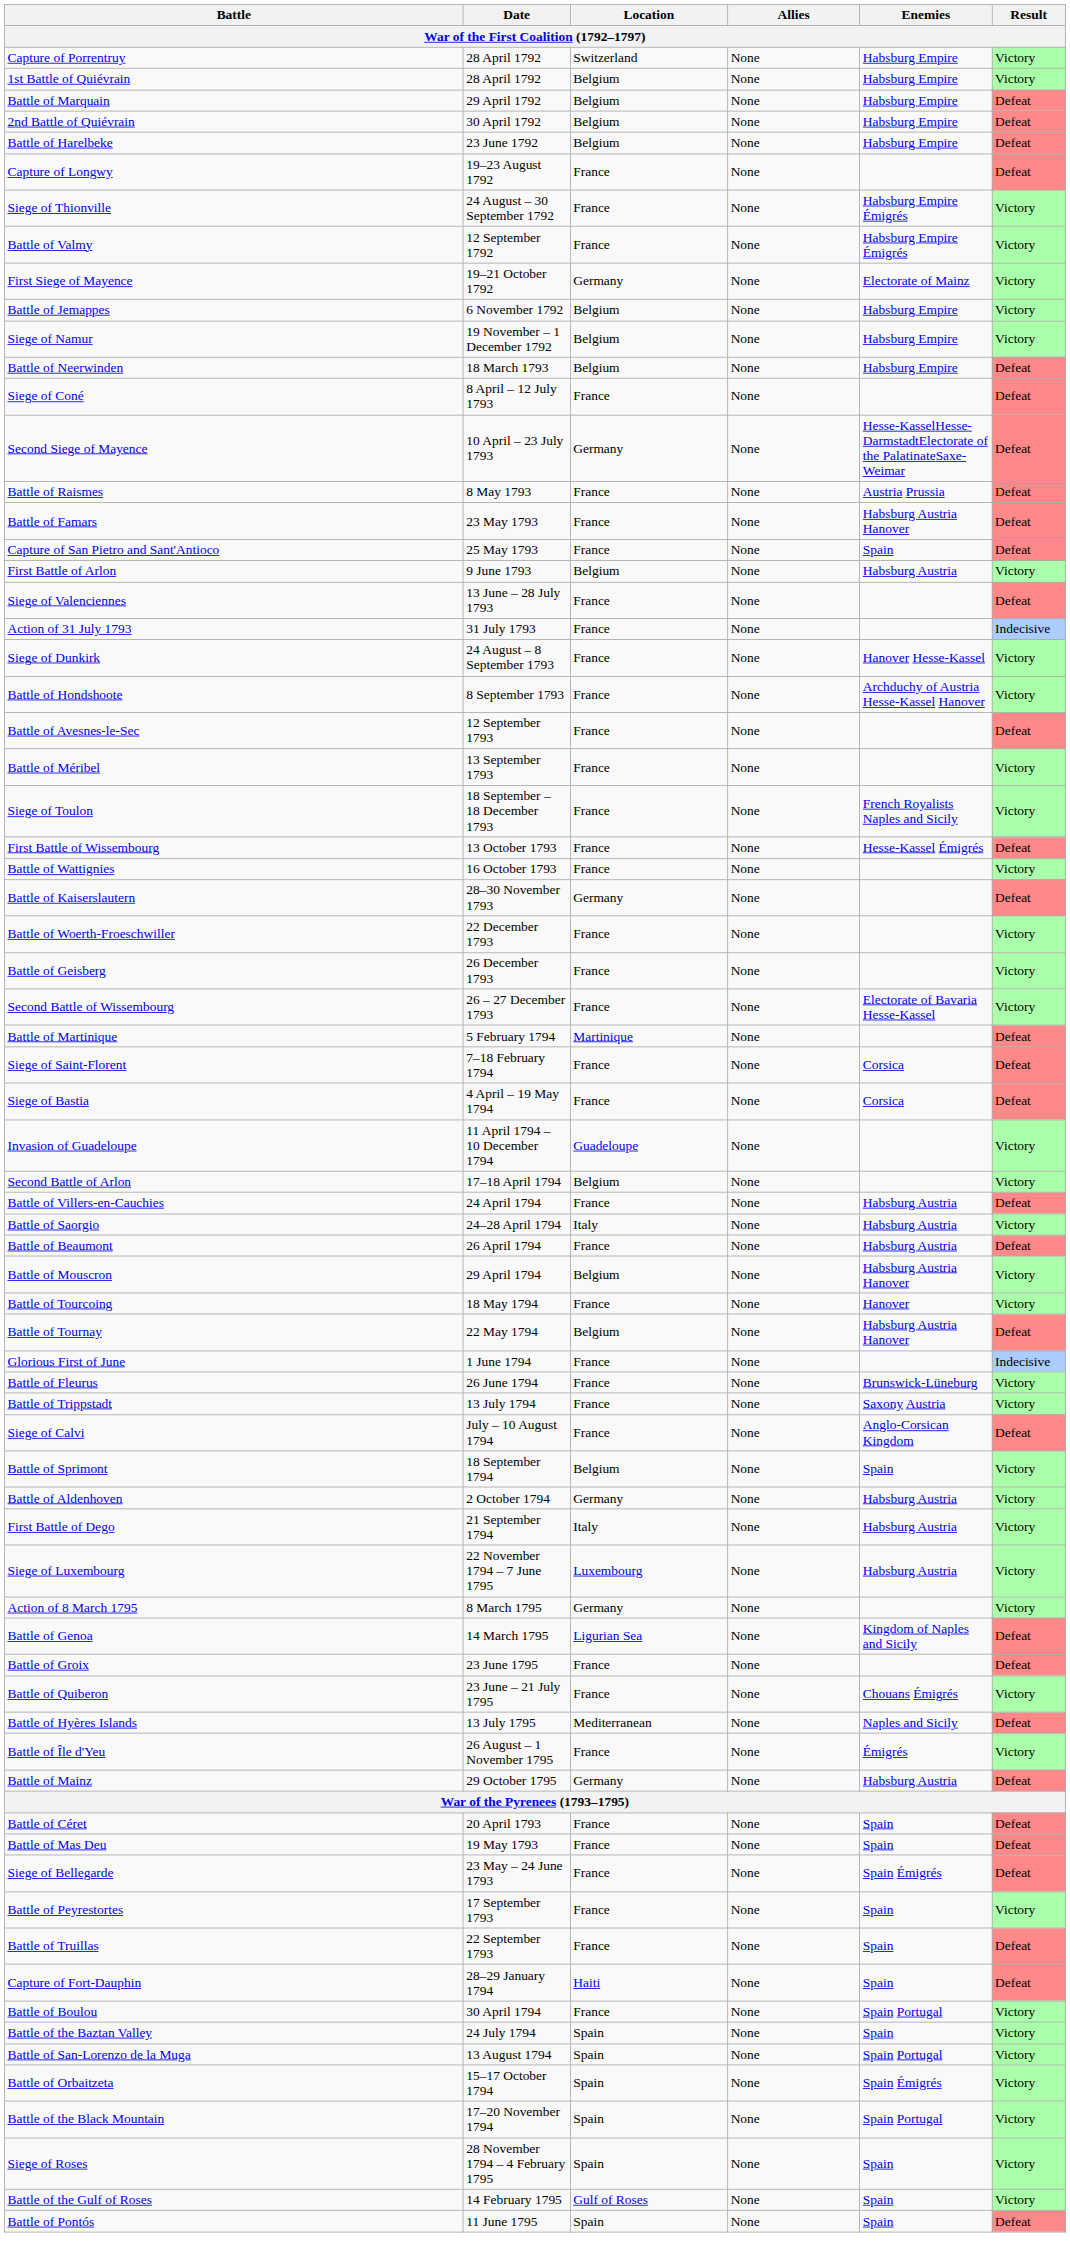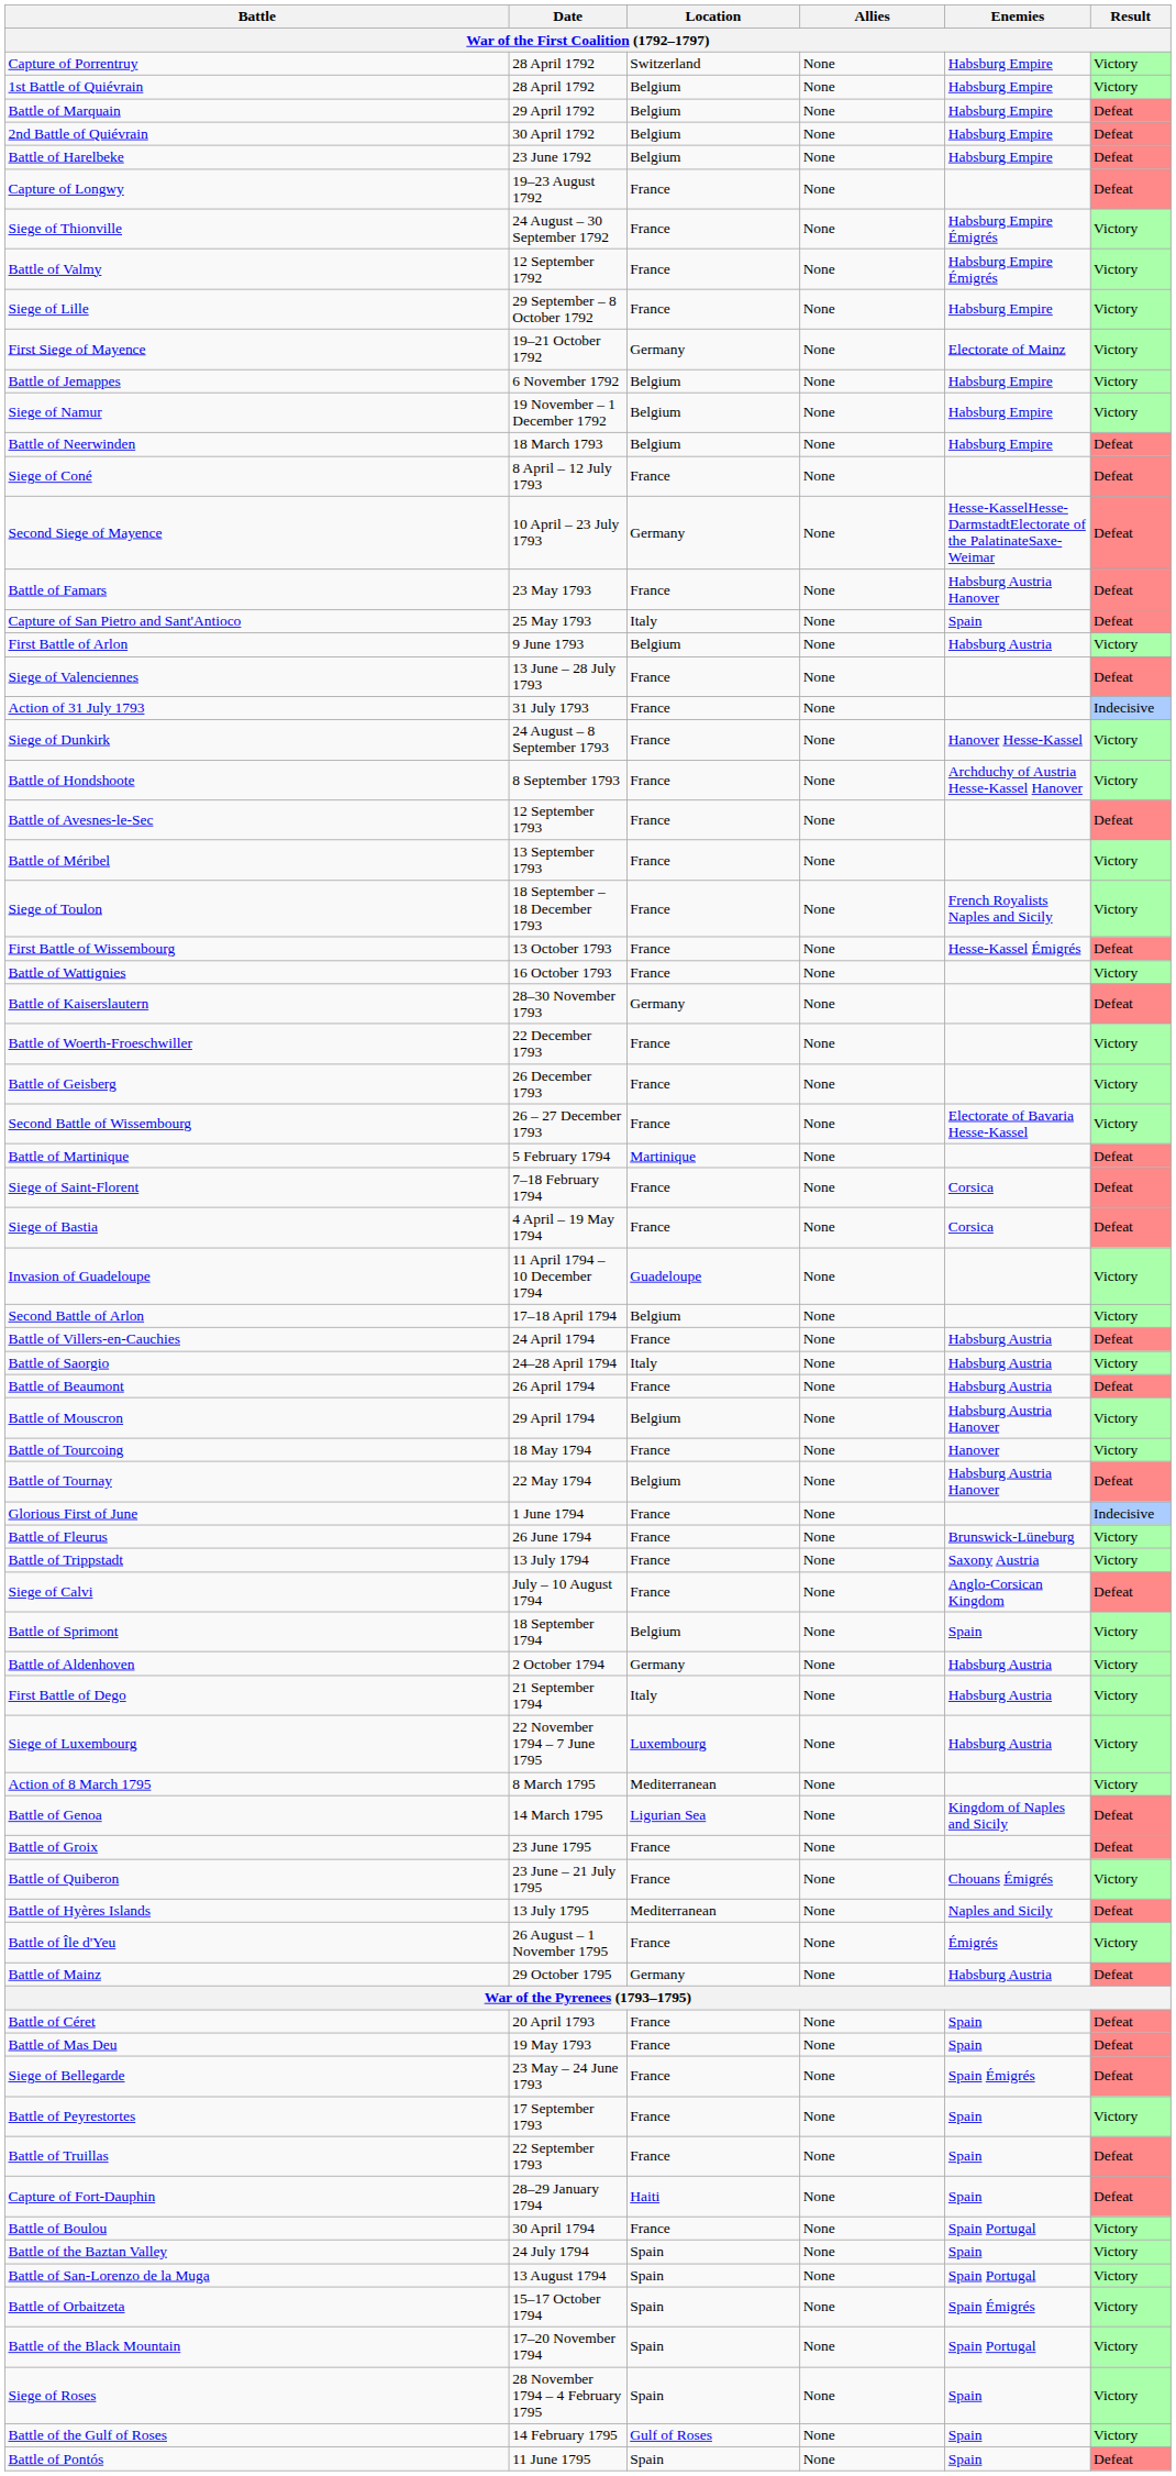+ row: Siege of Lille | 29 September – 8 October 1792 | France | None | Habsburg Empire | Victory
- row: Battle of Raismes | 8 May 1793 | France | None | Austria Prussia | Defeat
Capture of San Pietro and Sant'Antioco | Location: France -> Italy
Action of 8 March 1795 | Location: Germany -> Mediterranean
